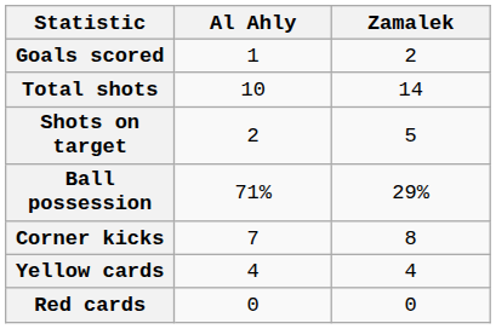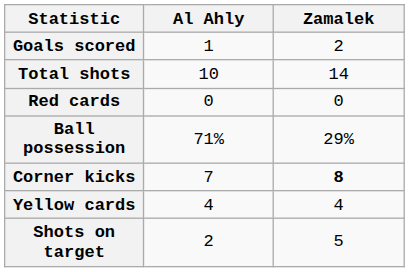rows swapped: Shots on target <-> Red cards
Corner kicks | Zamalek: normal -> bold
